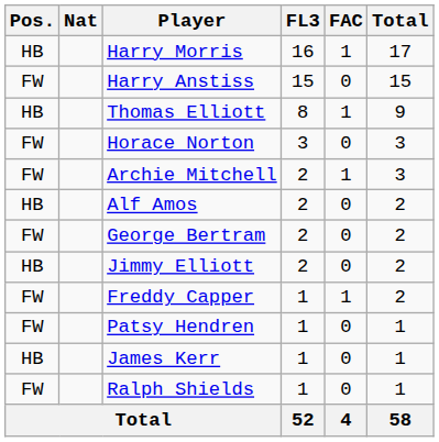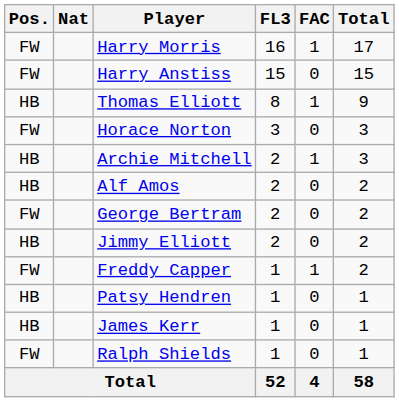Harry Morris | Pos.: HB -> FW
Archie Mitchell | Pos.: FW -> HB
Patsy Hendren | Pos.: FW -> HB
